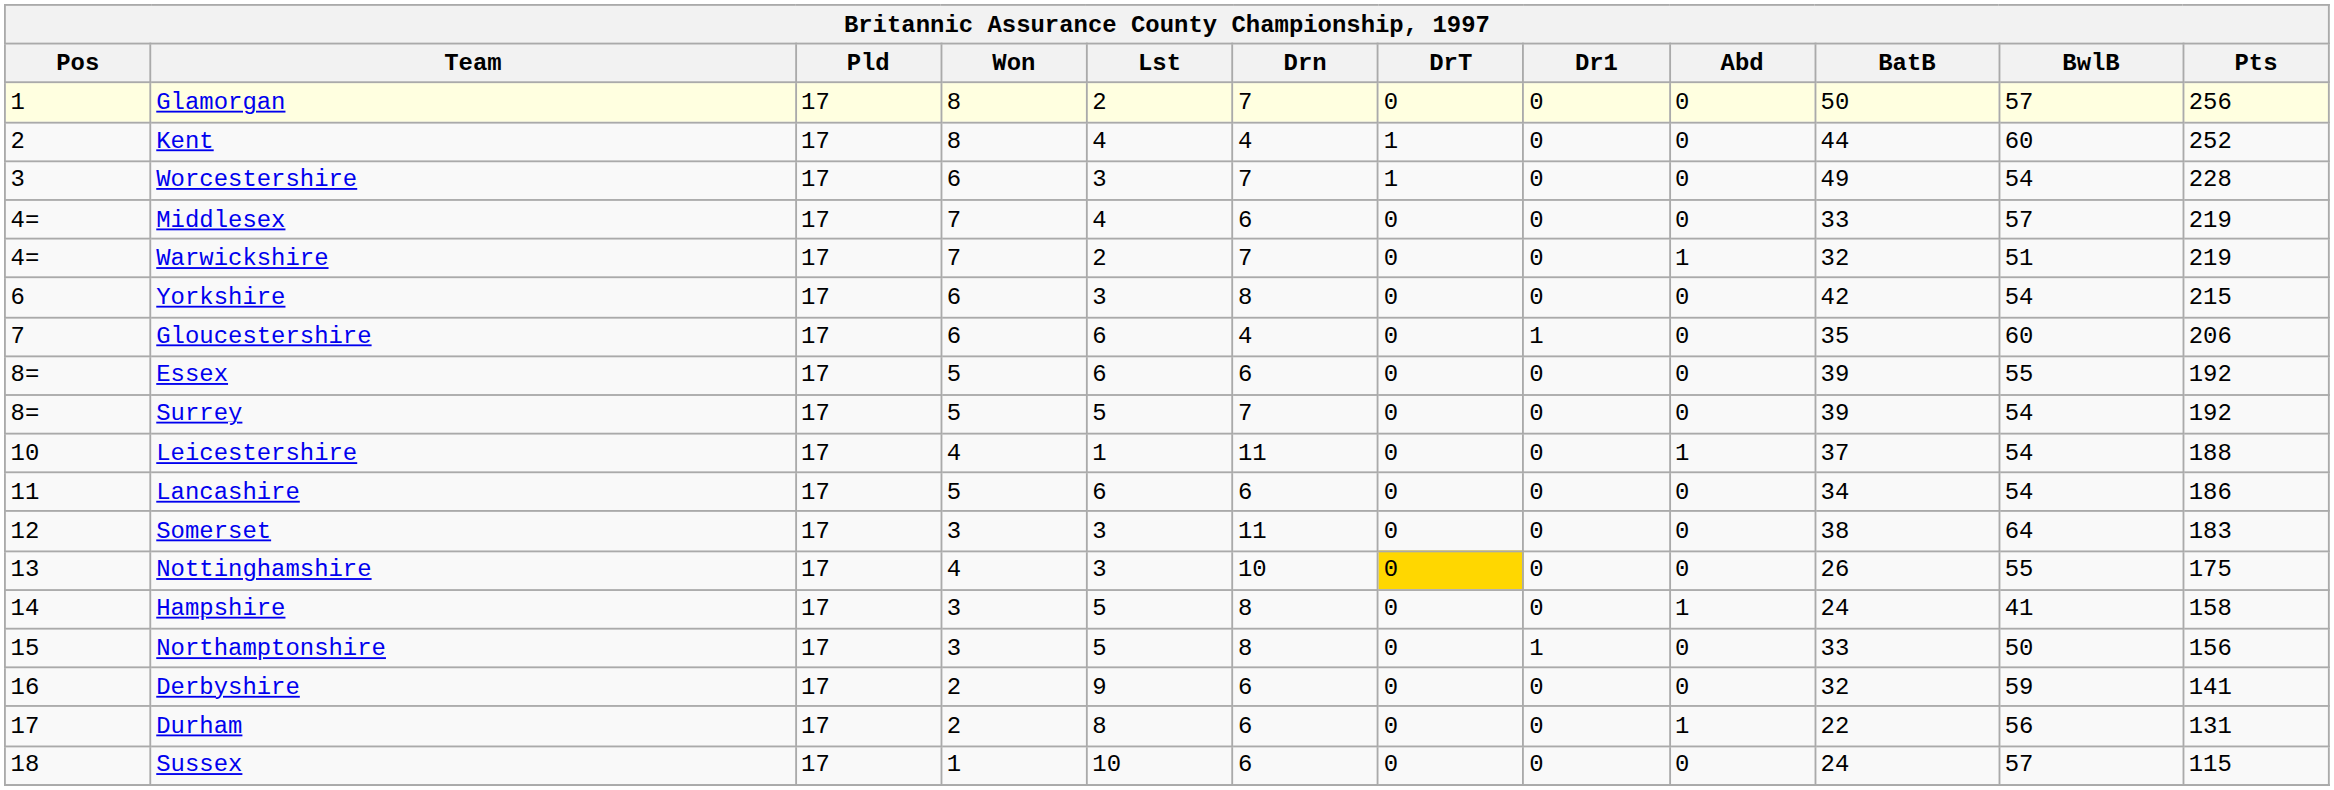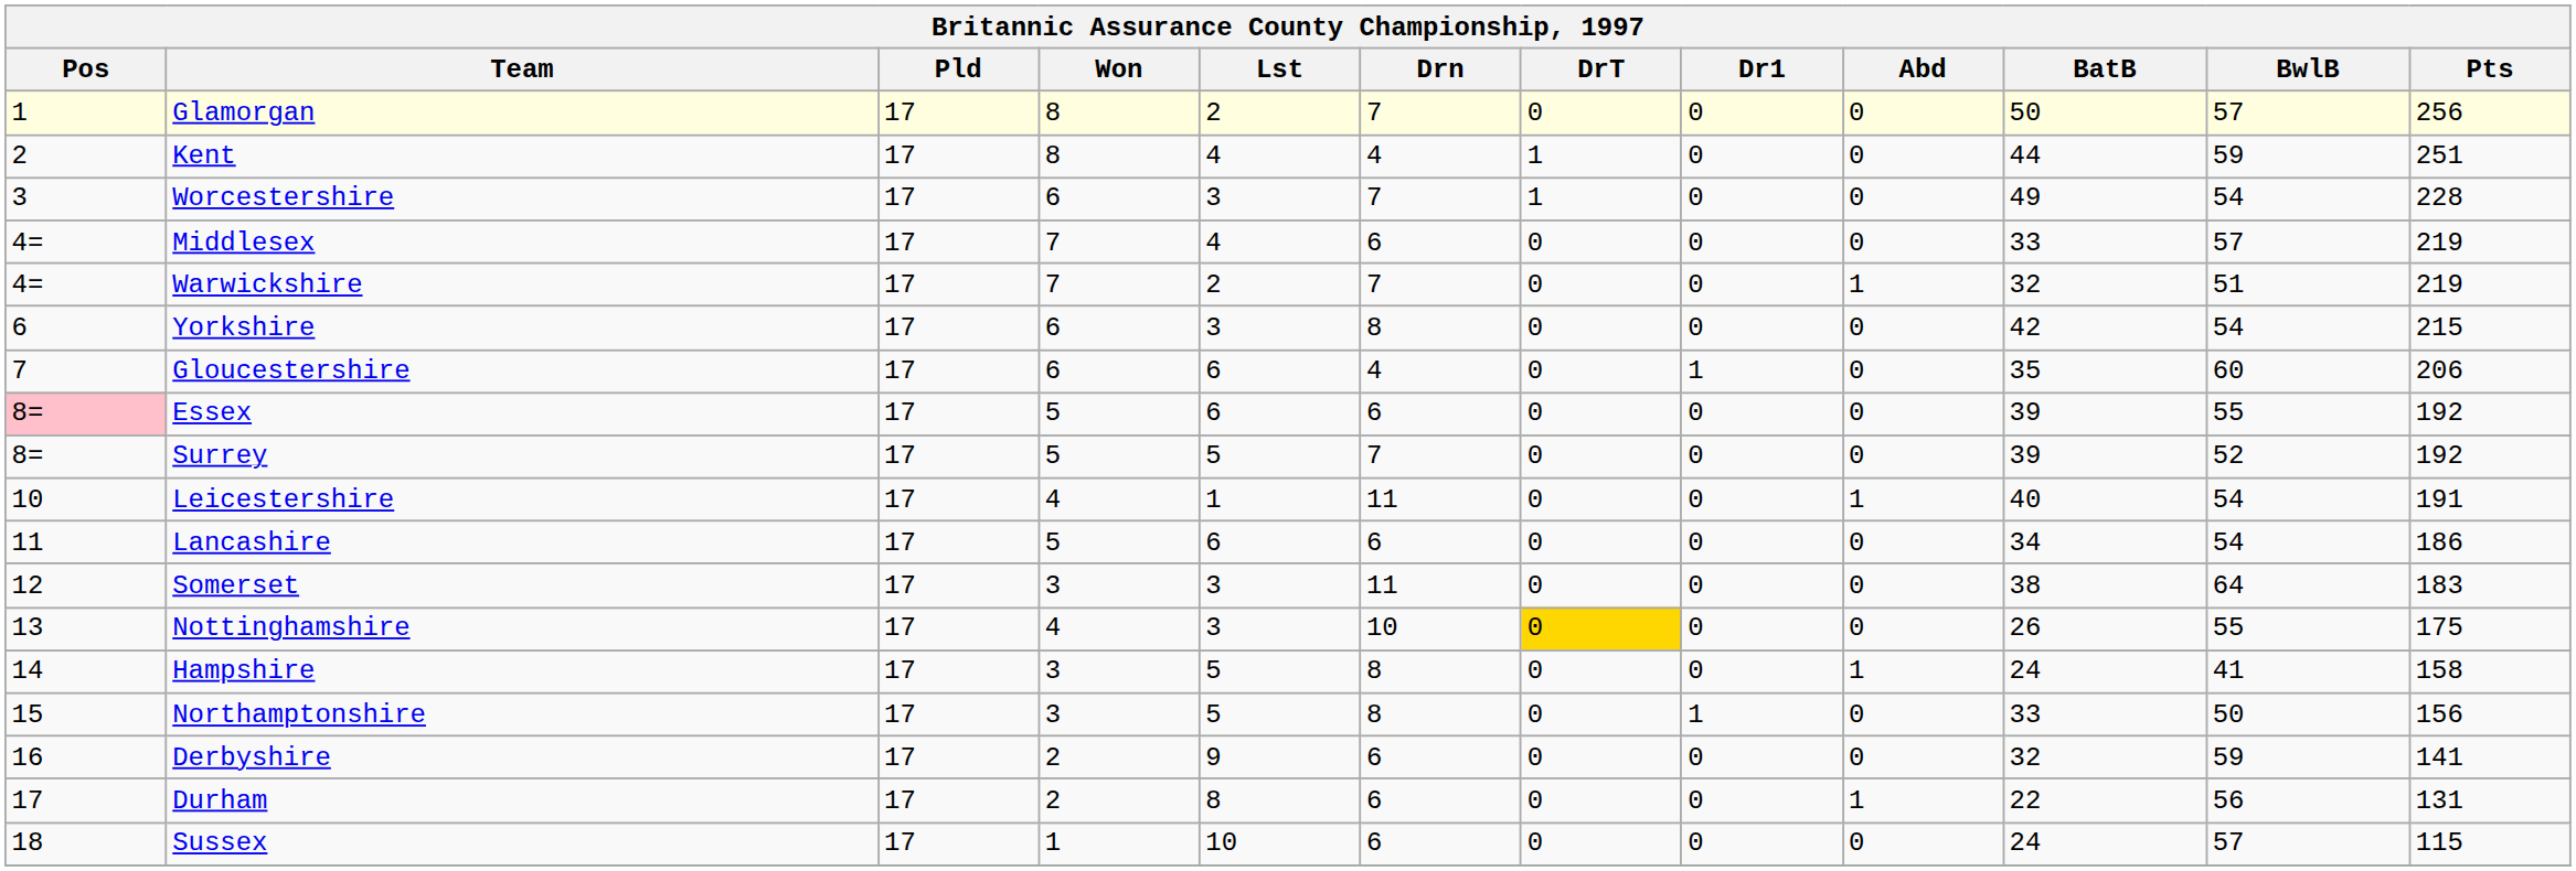Kent | BwlB: 60 -> 59
Kent | Pts: 252 -> 251
Essex | Pos: no background -> pink background
Surrey | BwlB: 54 -> 52
Leicestershire | BatB: 37 -> 40
Leicestershire | Pts: 188 -> 191
